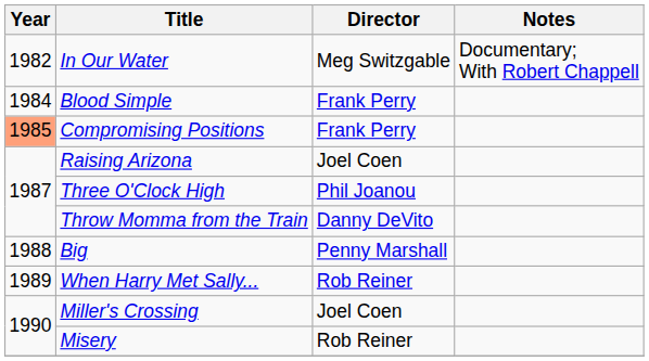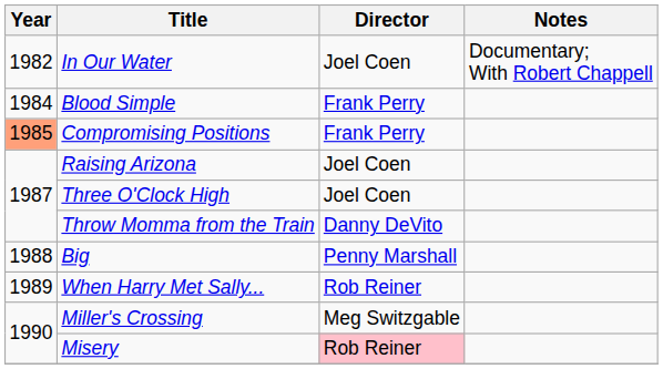In Our Water | Director: Meg Switzgable -> Joel Coen
Three O'Clock High | Director: Phil Joanou -> Joel Coen
Miller's Crossing | Director: Joel Coen -> Meg Switzgable
Misery | Director: no background -> pink background
